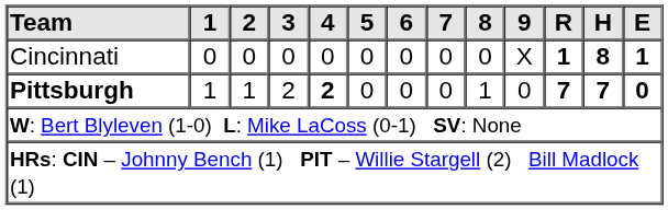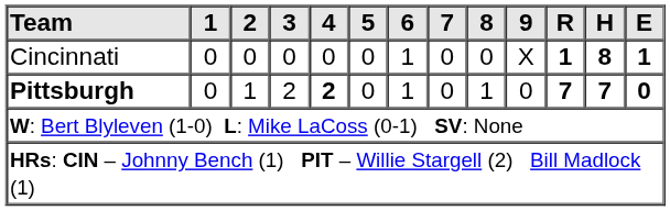Cincinnati | 6: 0 -> 1
Pittsburgh | 1: 1 -> 0
Pittsburgh | 6: 0 -> 1
